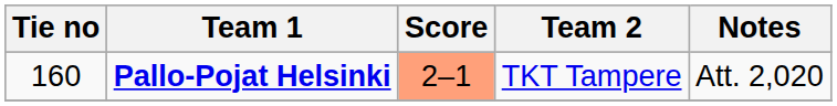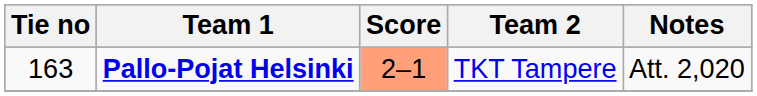Pallo-Pojat Helsinki | Tie no: 160 -> 163
